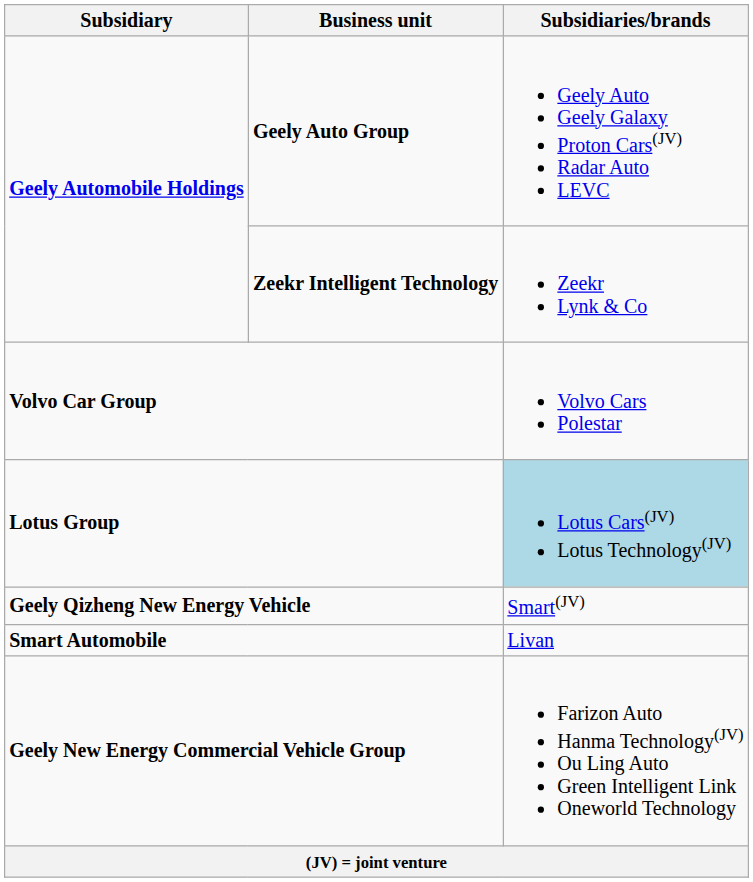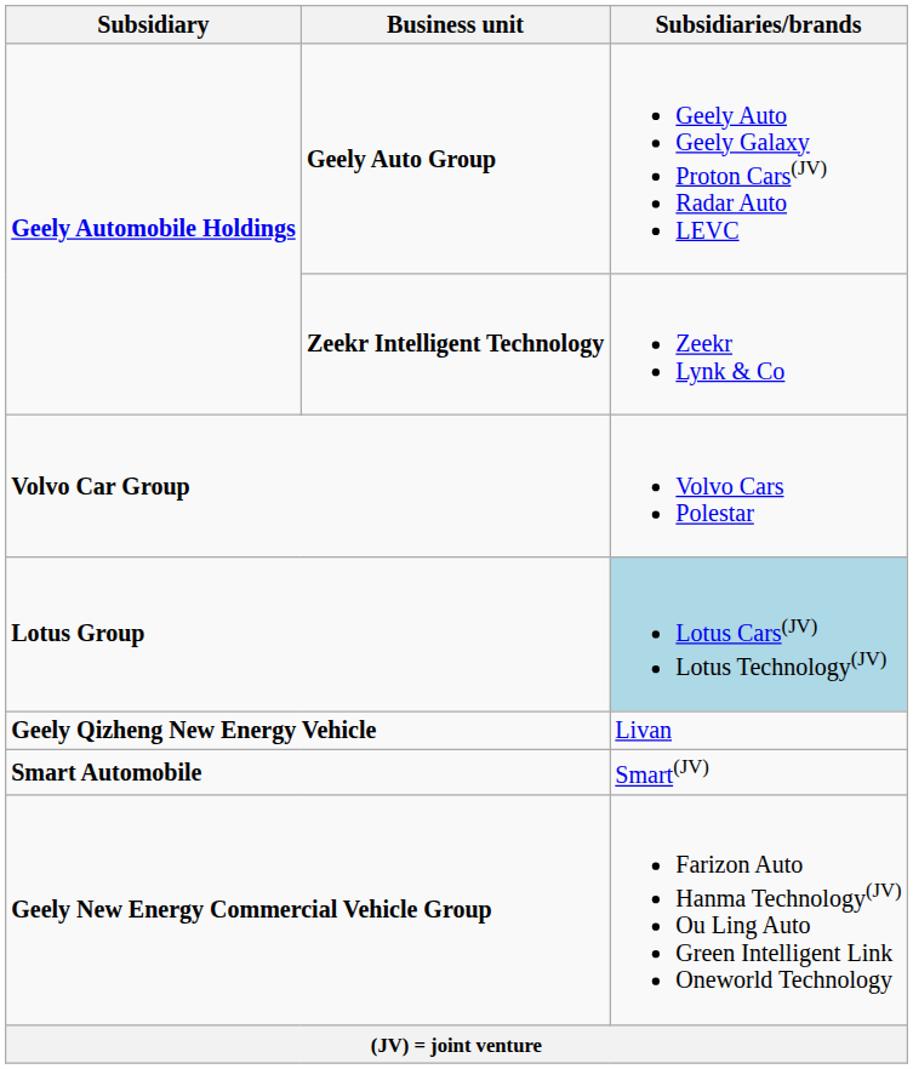Geely Qizheng New Energy Vehicle | Subsidiaries/brands: Smart(JV) -> Livan
Smart Automobile | Subsidiaries/brands: Livan -> Smart(JV)
